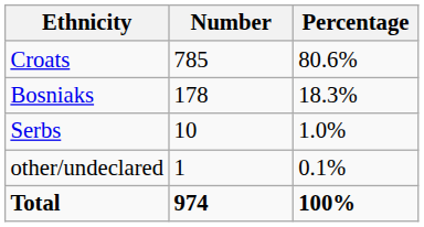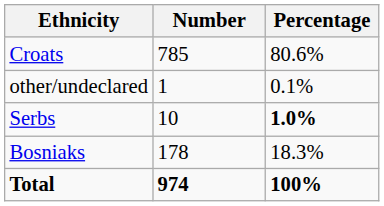rows swapped: Bosniaks <-> other/undeclared
Serbs | Percentage: normal -> bold
